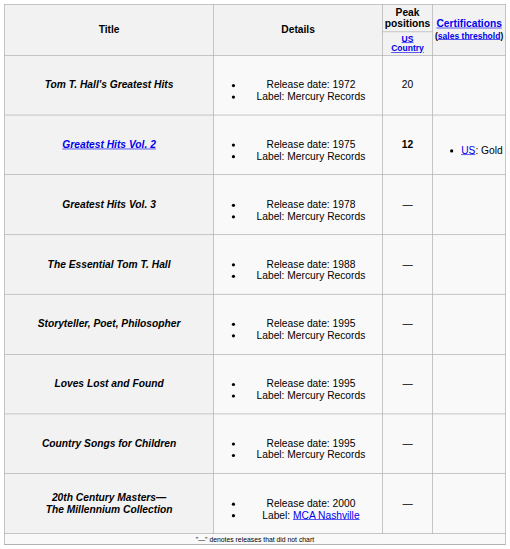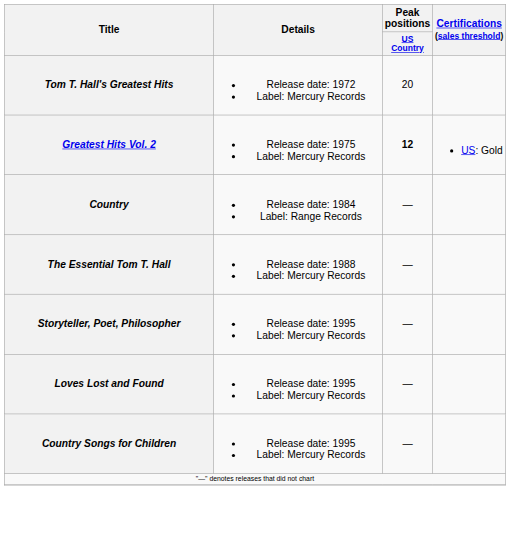- row: Greatest Hits Vol. 3 | Release date: 1978 Label: Mercury Records | —
+ row: Country | Release date: 1984 Label: Range Records | —
- row: 20th Century Masters— The Millennium Collection | Release date: 2000 Label: MCA Nashville | —
